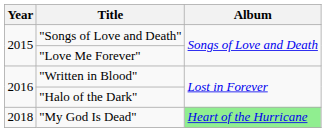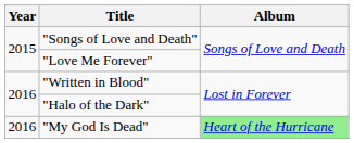"My God Is Dead" | Year: 2018 -> 2016
